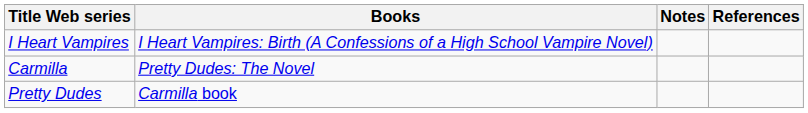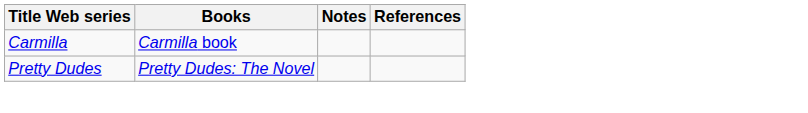- row: I Heart Vampires | I Heart Vampires: Birth (A Confessions of a High School Vampire Novel)
Carmilla | Books: Pretty Dudes: The Novel -> Carmilla book
Pretty Dudes | Books: Carmilla book -> Pretty Dudes: The Novel
